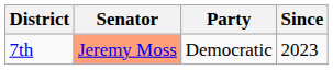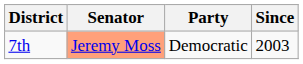7th | Since: 2023 -> 2003
